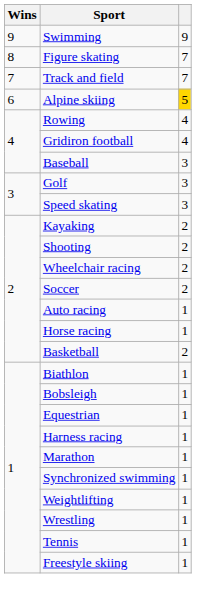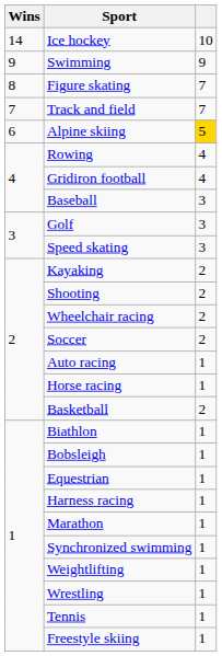+ row: 14 | Ice hockey | 10
